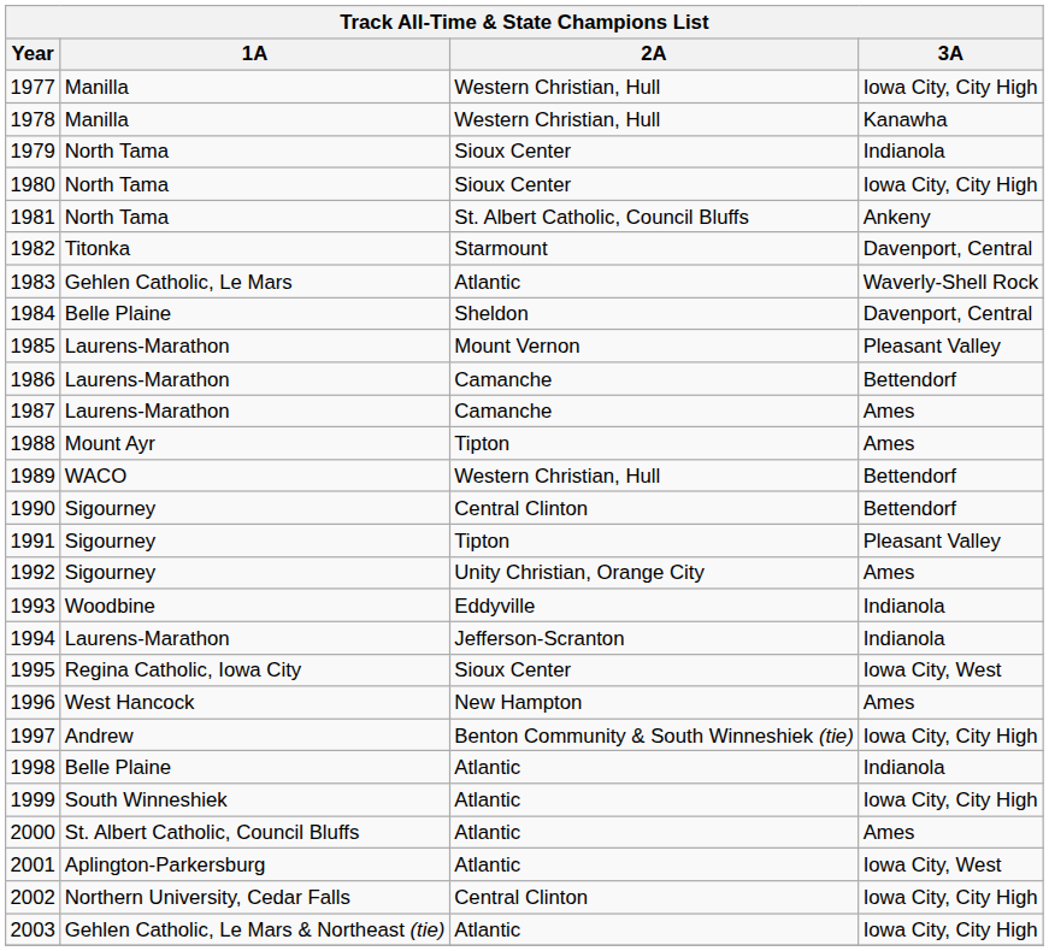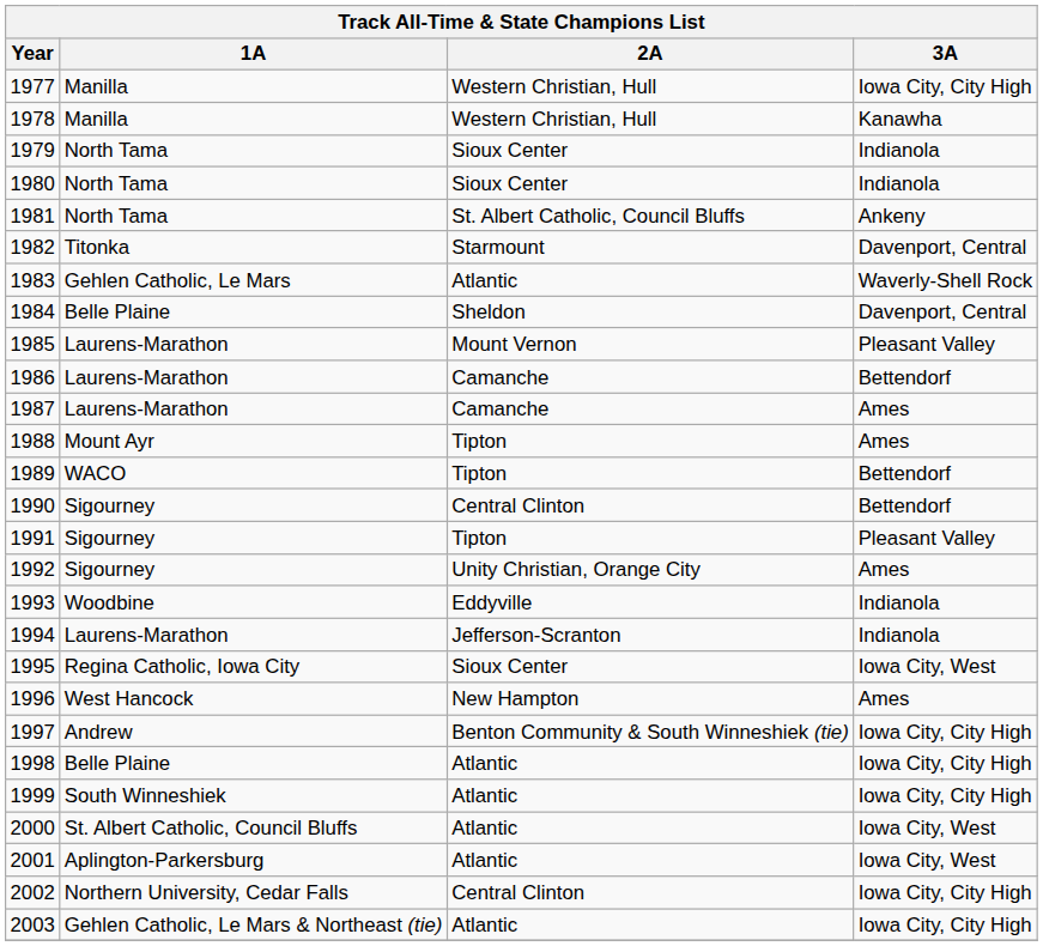1980 | 3A: Iowa City, City High -> Indianola
1989 | 2A: Western Christian, Hull -> Tipton
1998 | 3A: Indianola -> Iowa City, City High
2000 | 3A: Ames -> Iowa City, West
